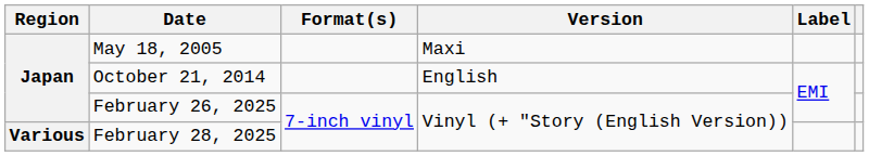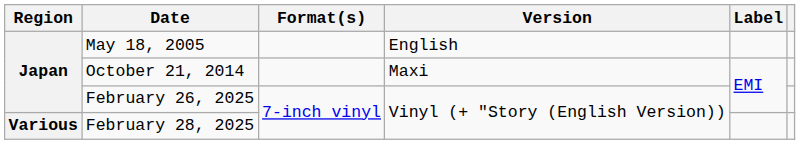May 18, 2005 | Version: Maxi -> English
October 21, 2014 | Version: English -> Maxi
